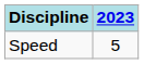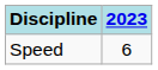Speed | 2023: 5 -> 6
